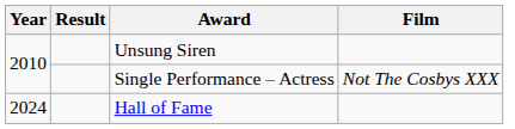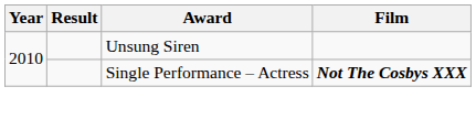Single Performance – Actress | Film: normal -> bold
- row: 2024 | Hall of Fame
